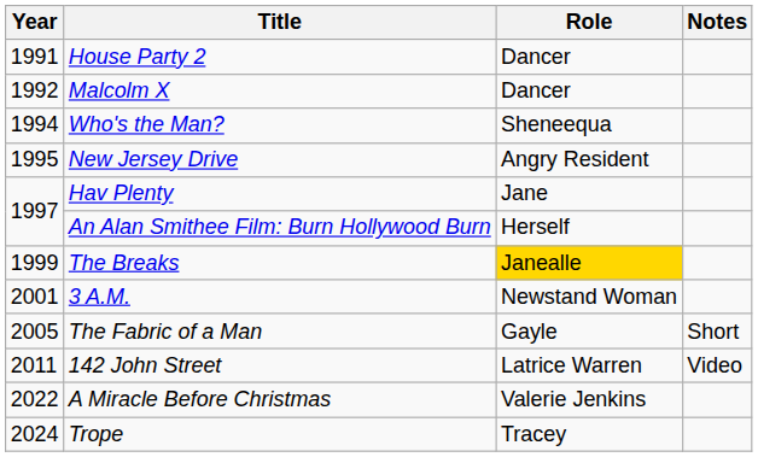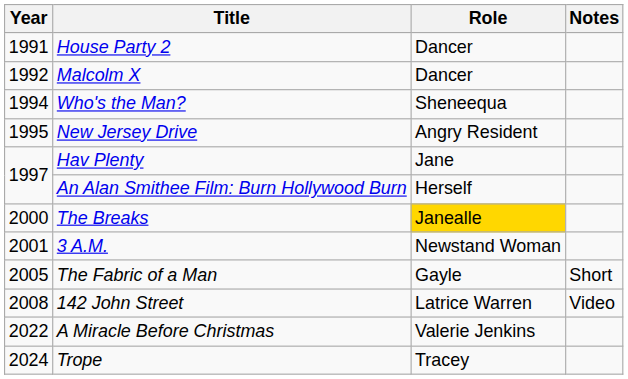The Breaks | Year: 1999 -> 2000
142 John Street | Year: 2011 -> 2008
